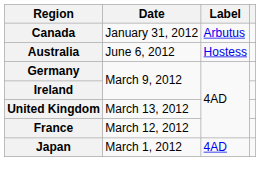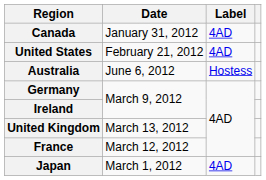Canada | Label: Arbutus -> 4AD
+ row: United States | February 21, 2012 | 4AD
